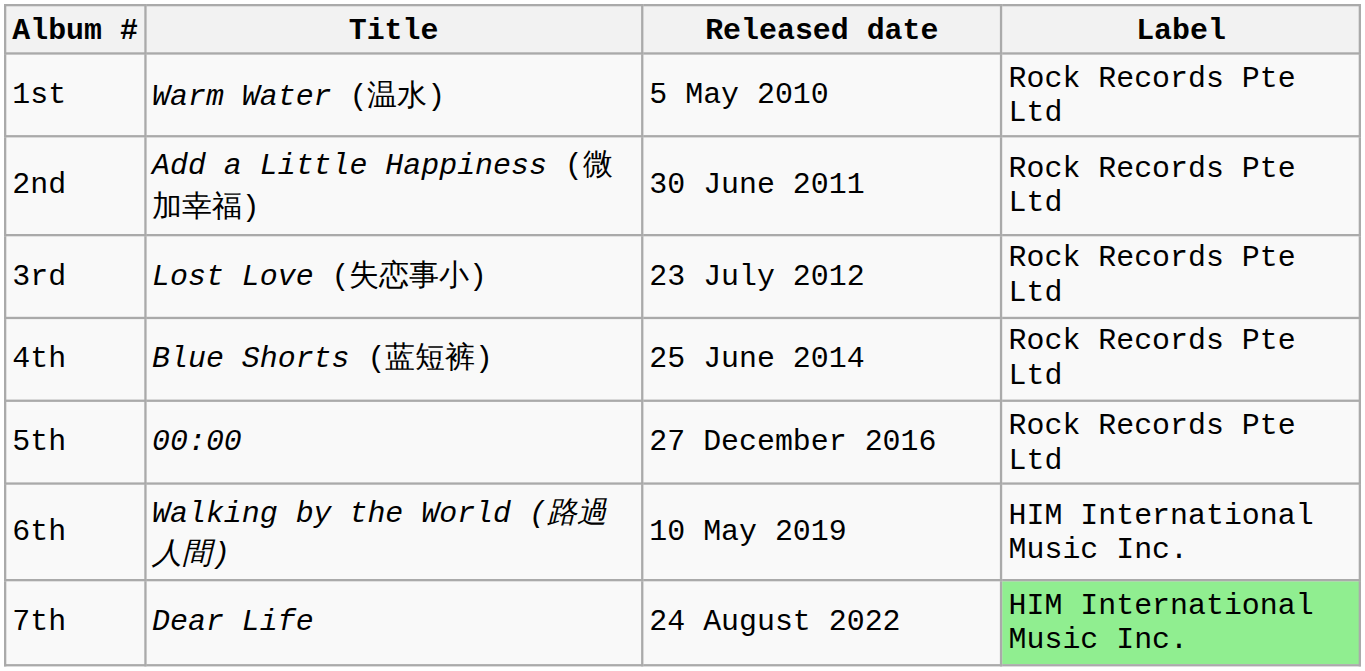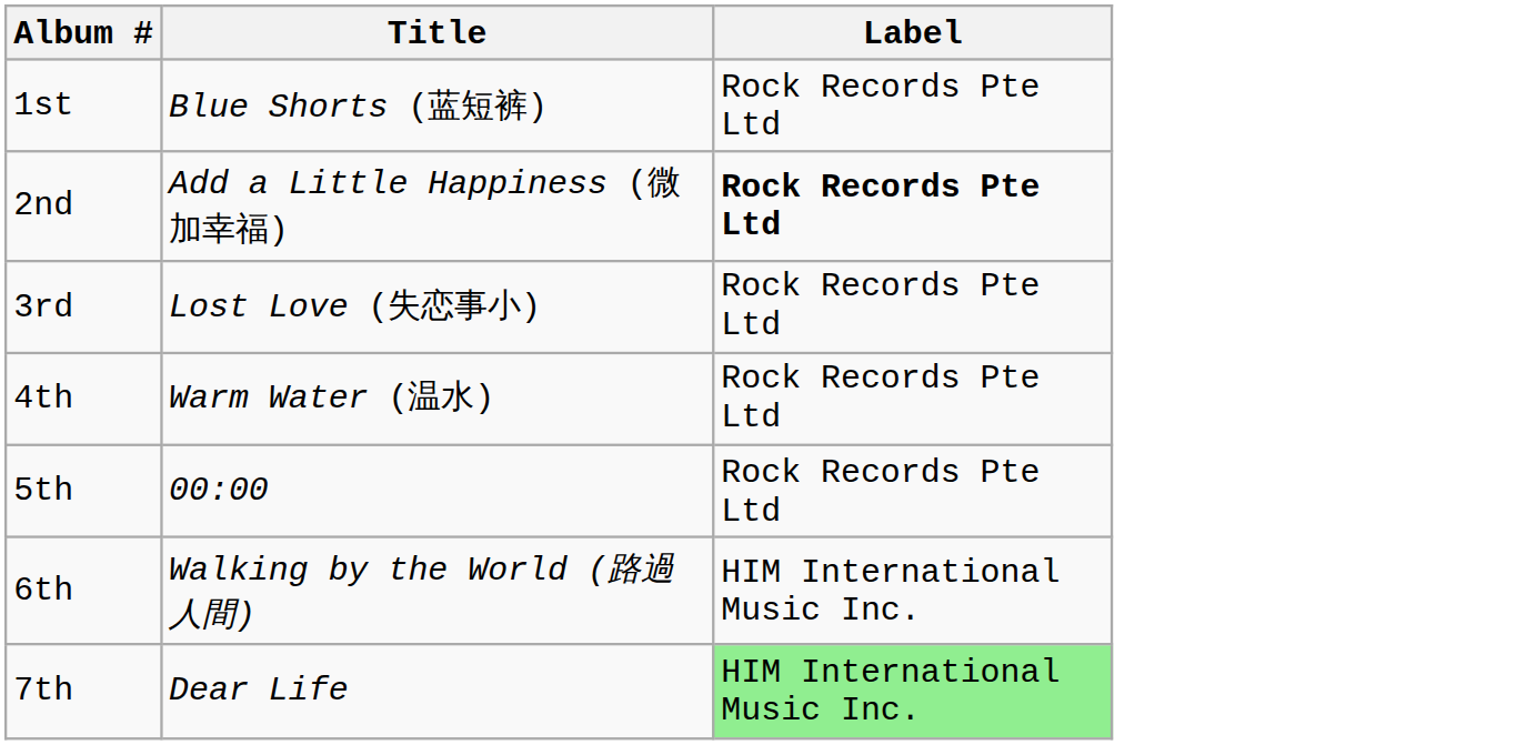- column: Released date | 5 May 2010 | 30 June 2011 | 23 July 2012 | 25 June 2014 | 27 December 2016 | 10 May 2019 | 24 August 2022
1st | Title: Warm Water (温水) -> Blue Shorts (蓝短裤)
2nd | Label: normal -> bold
4th | Title: Blue Shorts (蓝短裤) -> Warm Water (温水)
